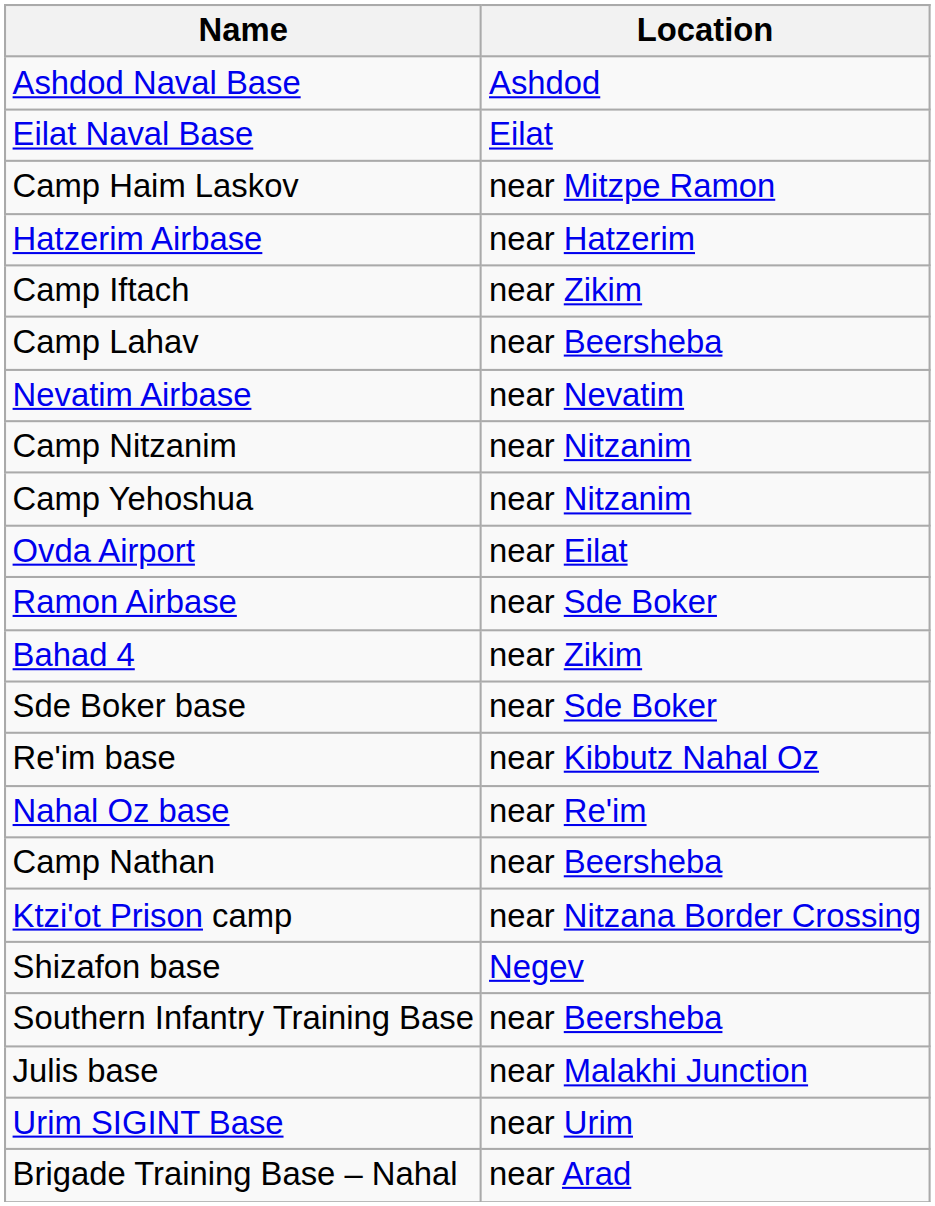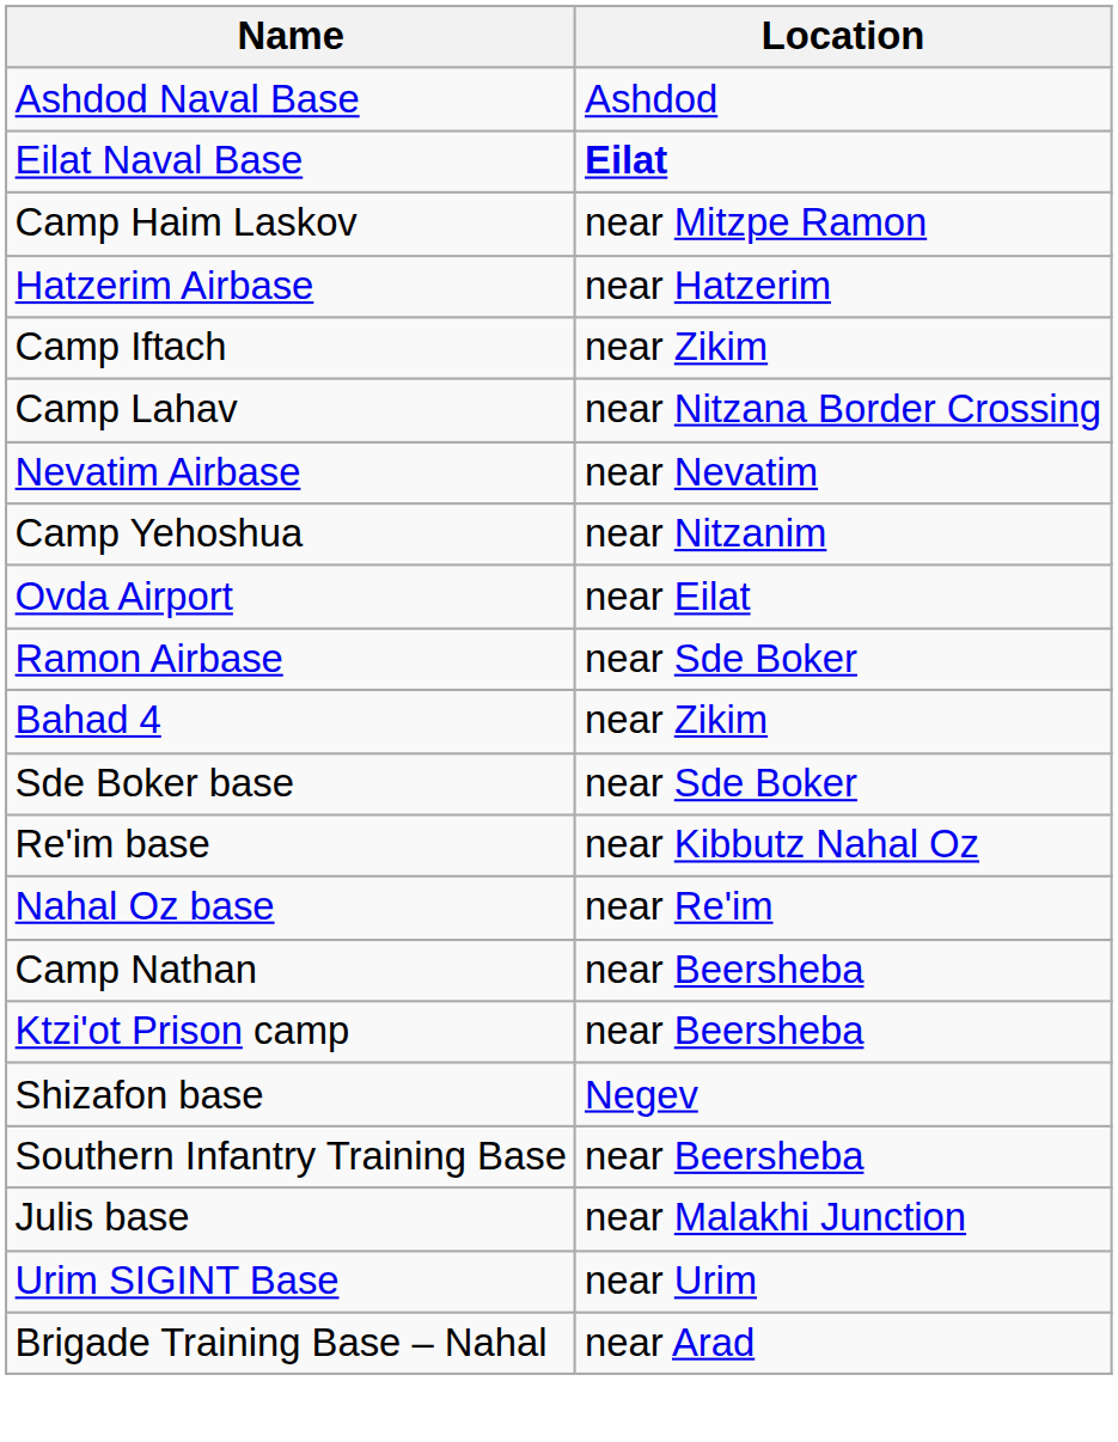Eilat Naval Base | Location: normal -> bold
Camp Lahav | Location: near Beersheba -> near Nitzana Border Crossing
- row: Camp Nitzanim | near Nitzanim
Ktzi'ot Prison camp | Location: near Nitzana Border Crossing -> near Beersheba
